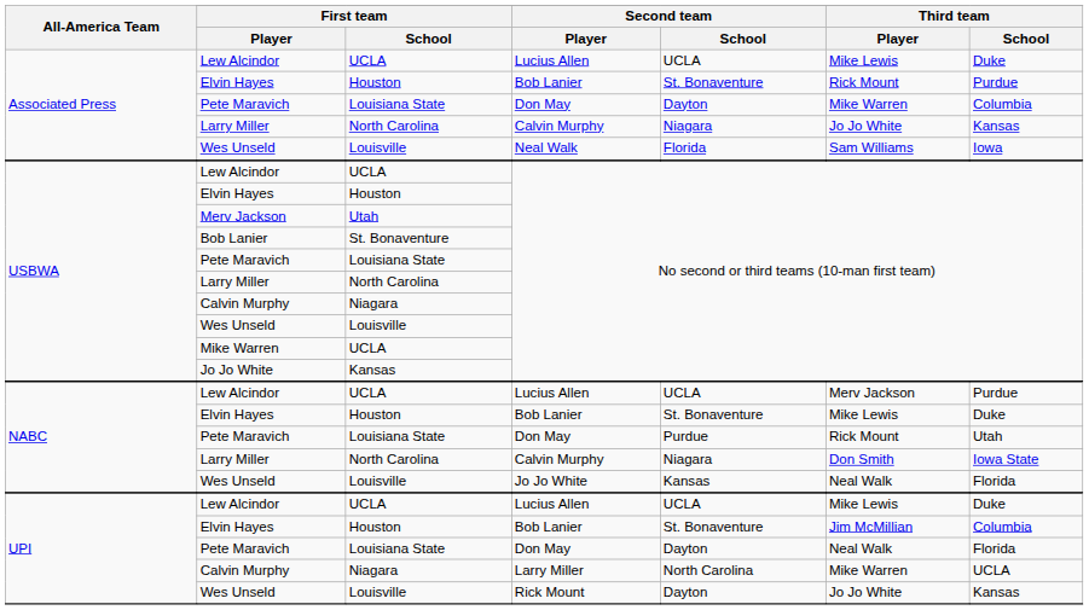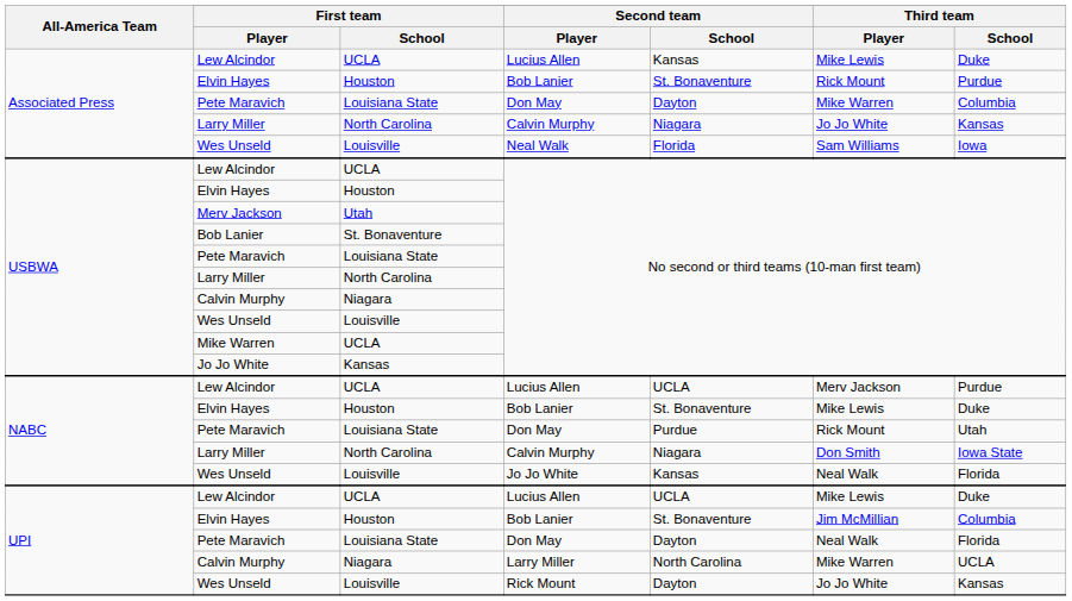Associated Press / Lew Alcindor | Second team / School: UCLA -> Kansas
